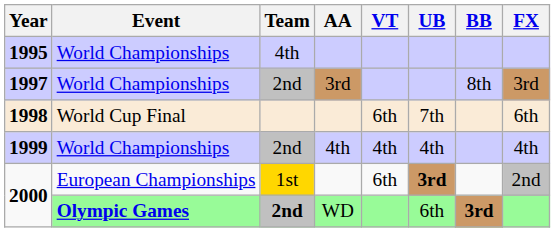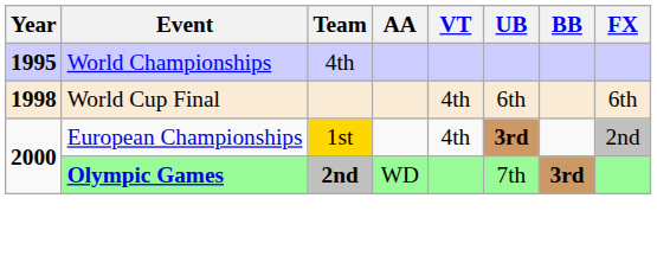- row: 1997 | World Championships | 2nd | 3rd | 8th | 3rd
1998 | VT: 6th -> 4th
1998 | UB: 7th -> 6th
- row: 1999 | World Championships | 2nd | 4th | 4th | 4th | 4th
2000 / European Championships | VT: 6th -> 4th
2000 / Olympic Games | UB: 6th -> 7th
